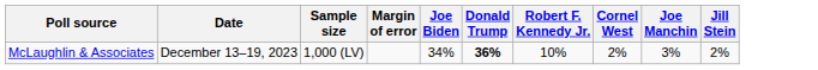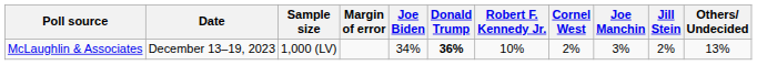+ column: Others/ Undecided | 13%
